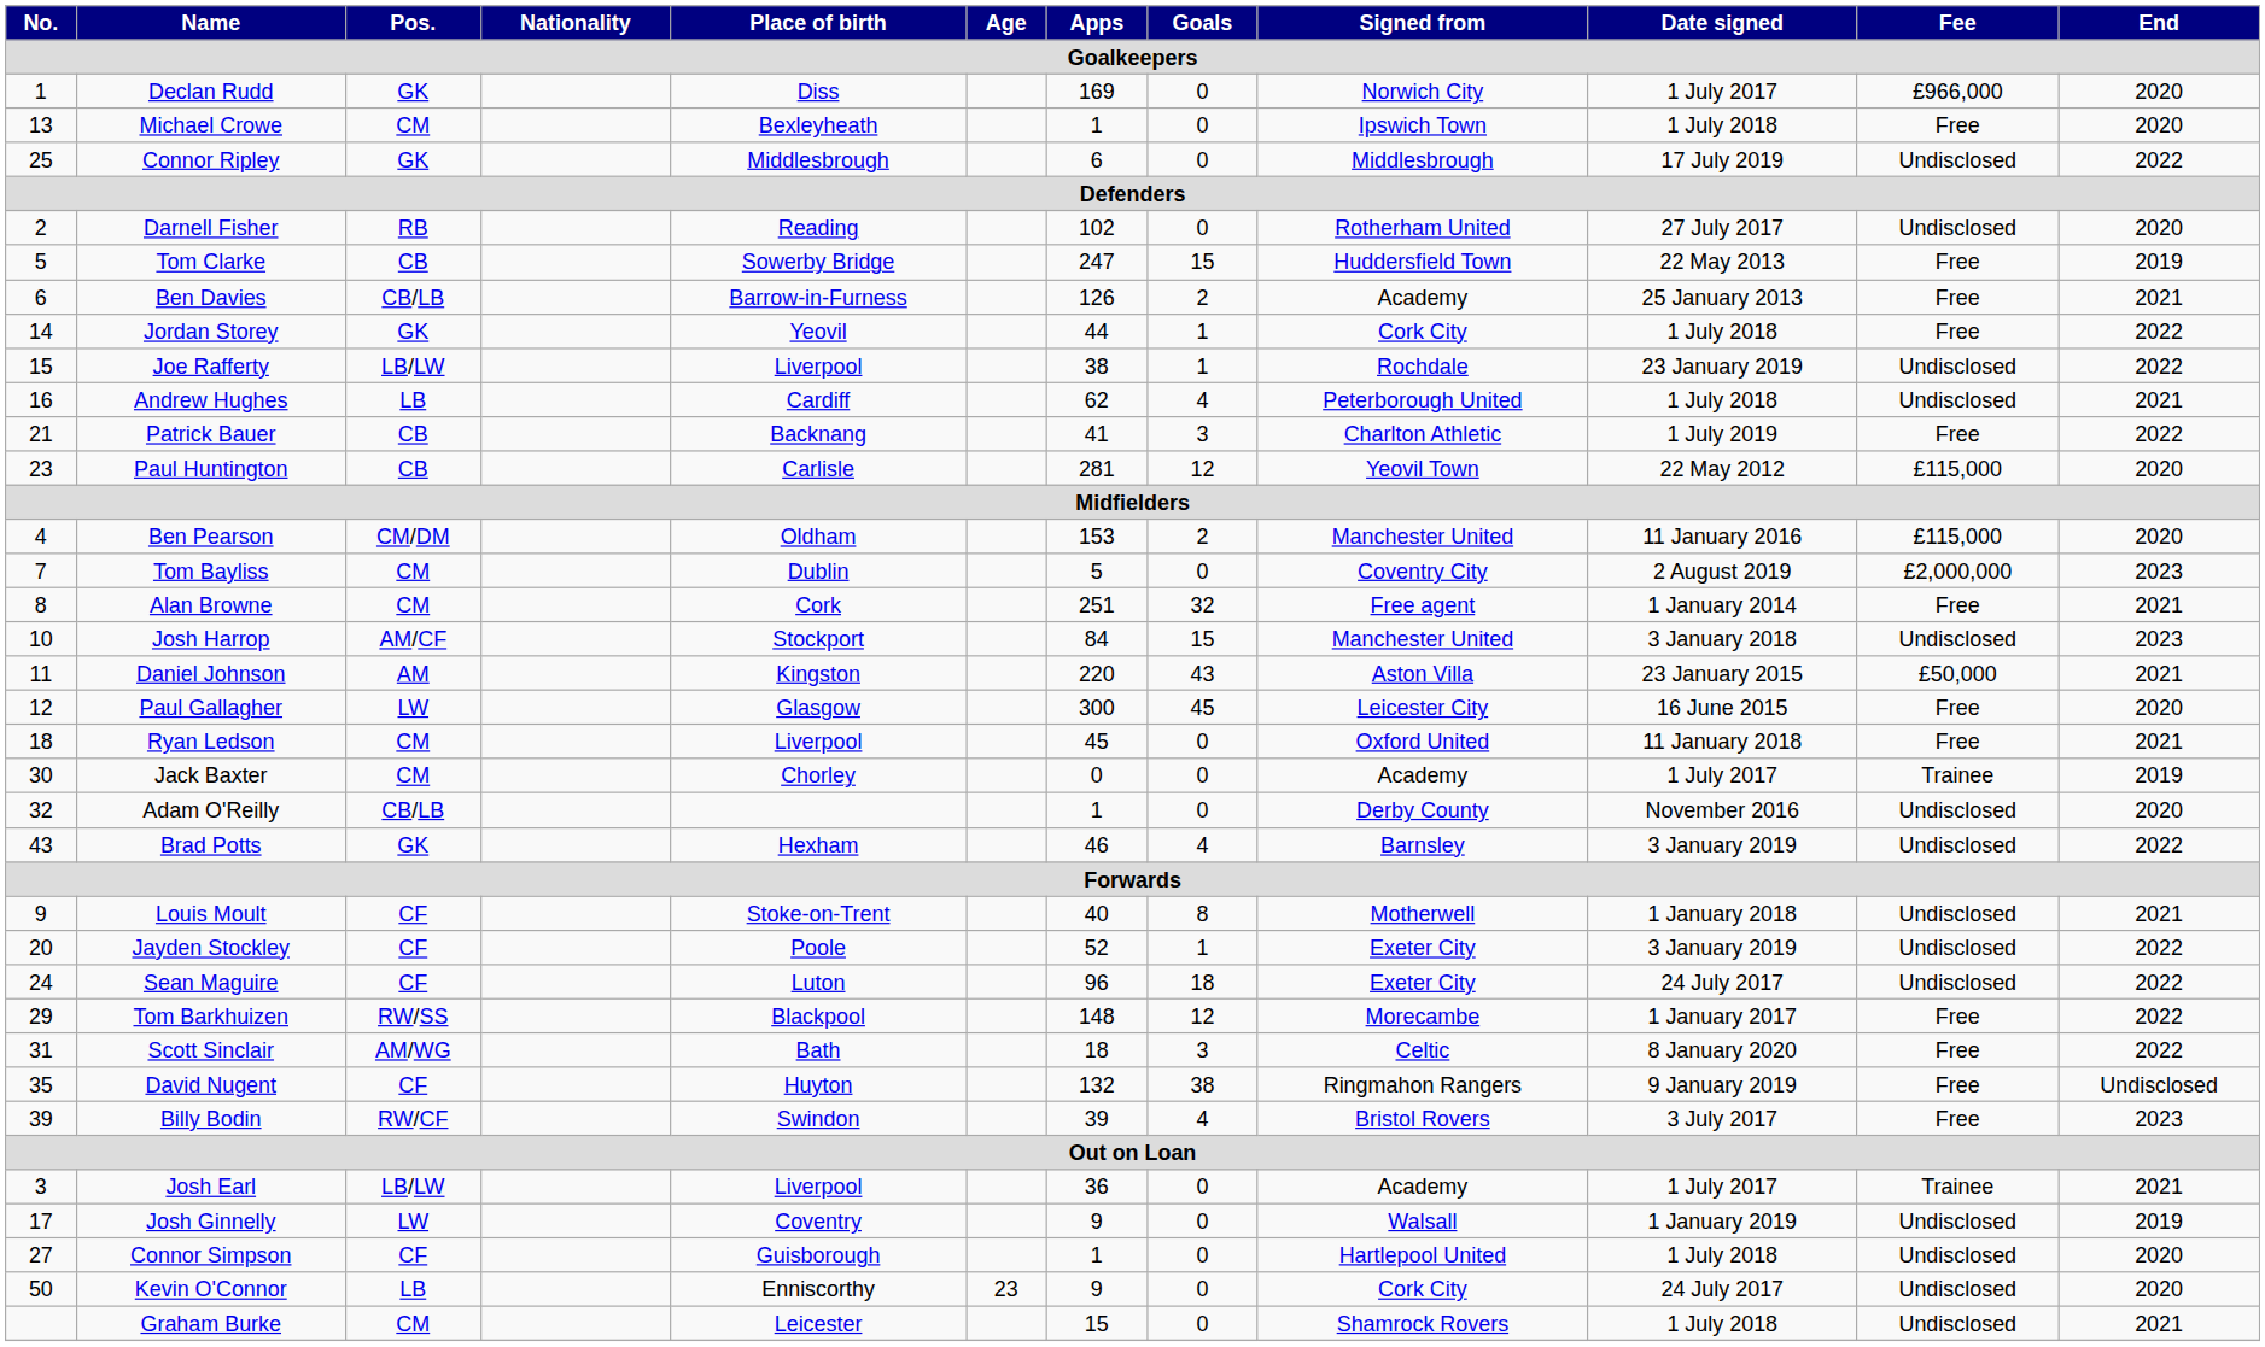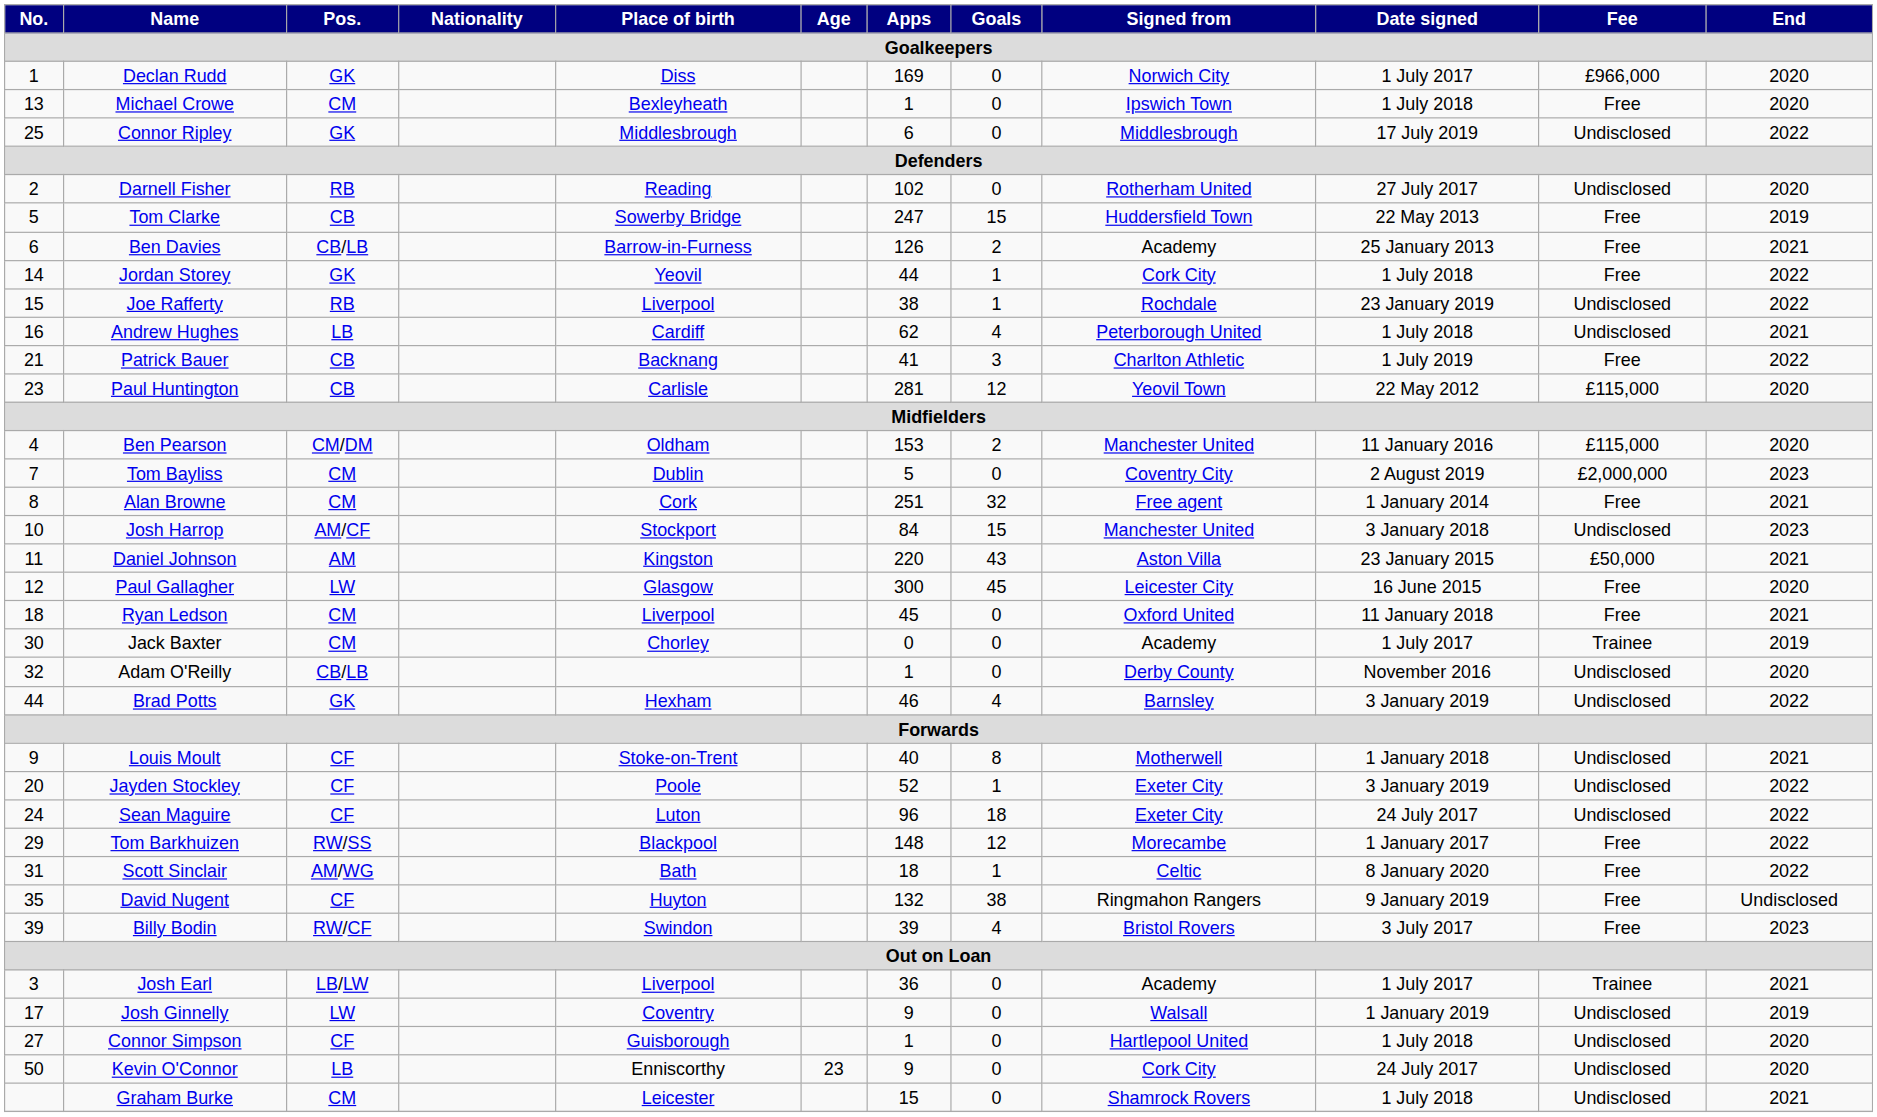Joe Rafferty | Pos.: LB/LW -> RB
Brad Potts | No.: 43 -> 44
Scott Sinclair | Goals: 3 -> 1
